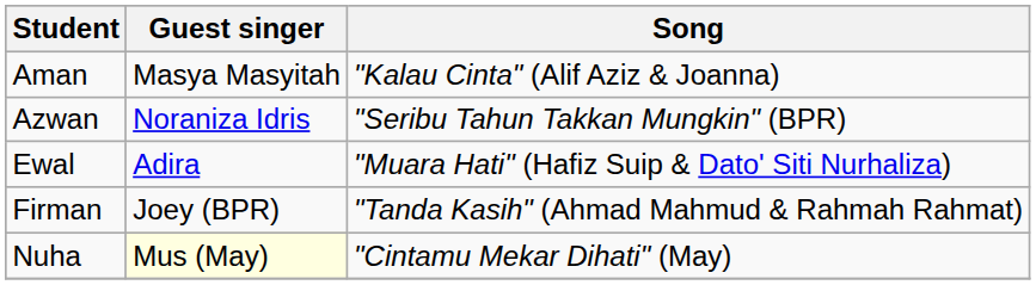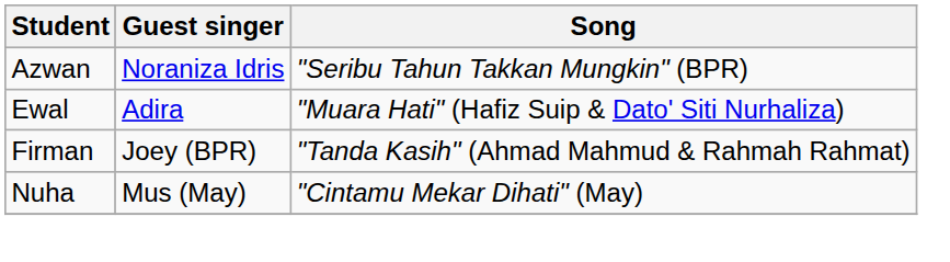- row: Aman | Masya Masyitah | "Kalau Cinta" (Alif Aziz & Joanna)
Nuha | Guest singer: lightyellow background -> no background
